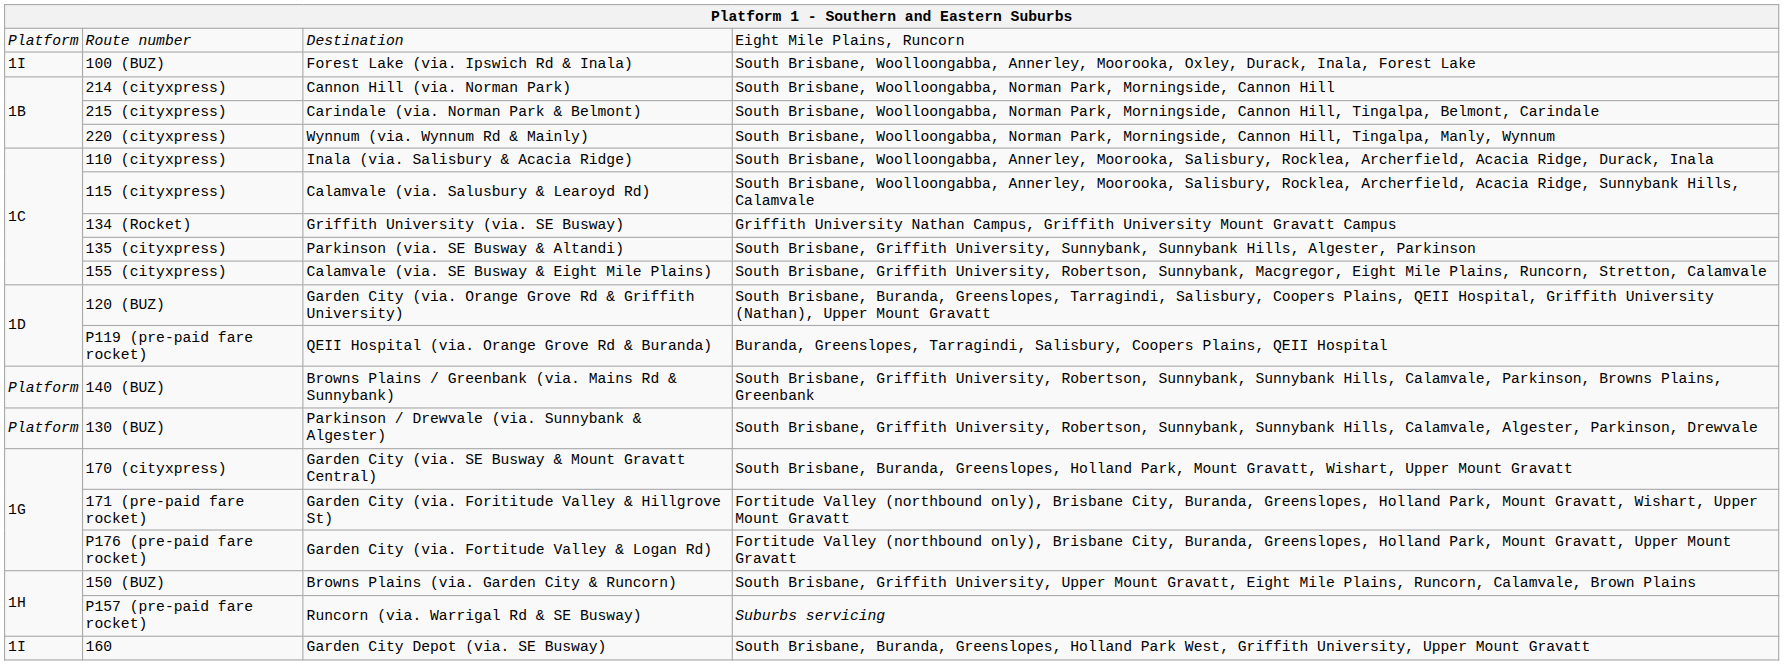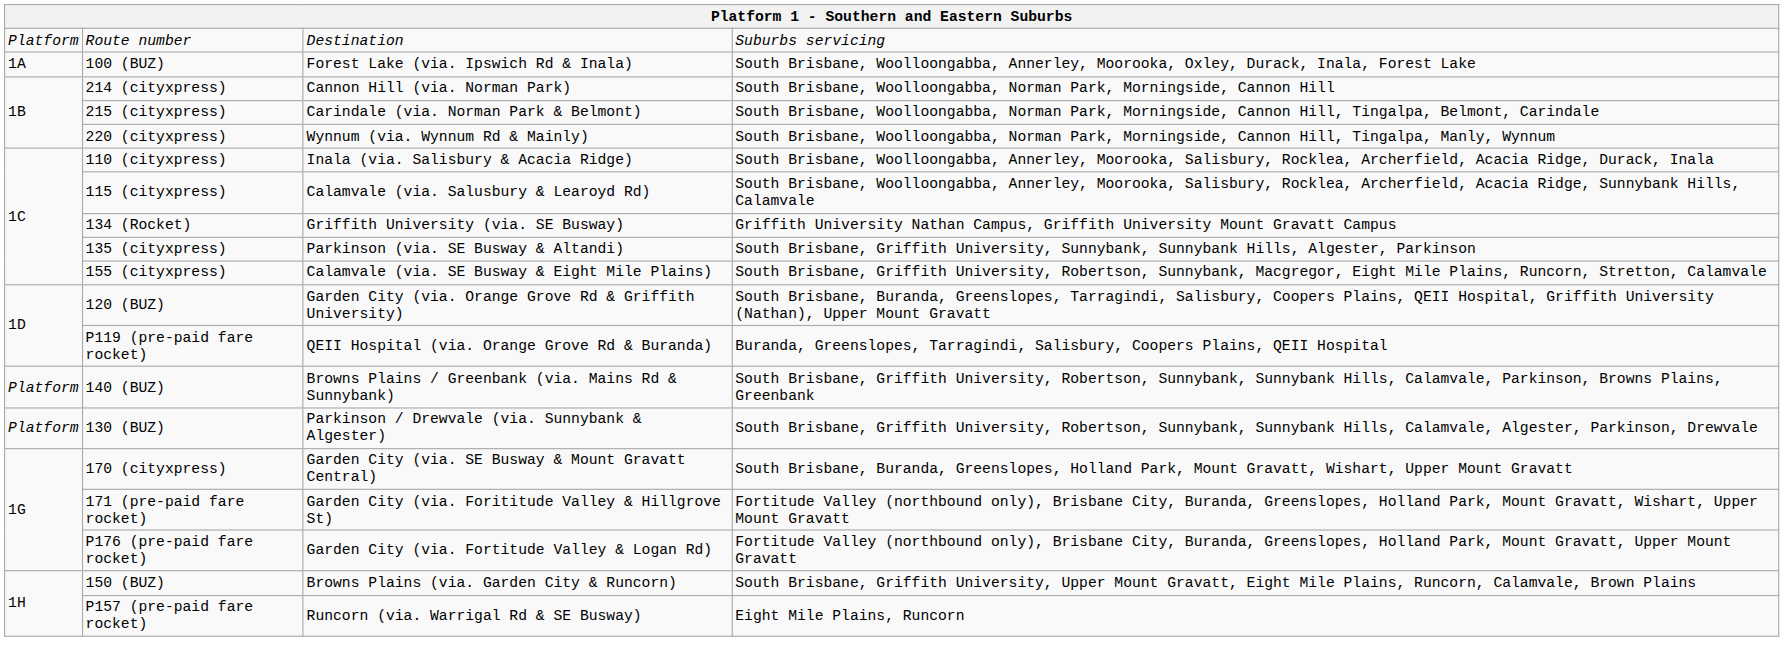Route number | column 4: Eight Mile Plains, Runcorn -> Suburbs servicing
100 (BUZ) | column 1: 1I -> 1A
P157 (pre-paid fare rocket) | column 4: Suburbs servicing -> Eight Mile Plains, Runcorn
- row: 1I | 160 | Garden City Depot (via. SE Busway) | South Brisbane, Buranda, Greenslopes, Holland Park West, Griffith University, Upper Mount Gravatt
